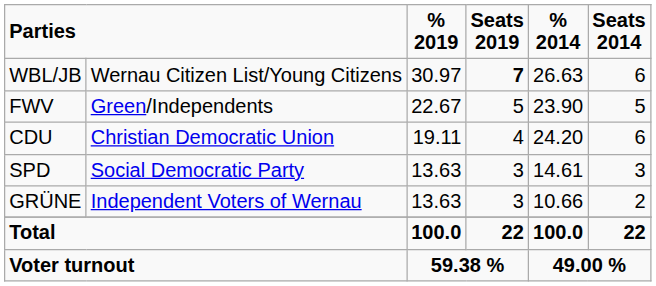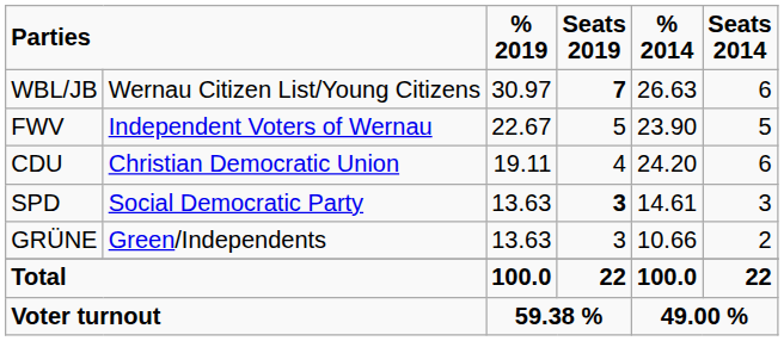FWV | column 2: Green/Independents -> Independent Voters of Wernau
SPD | Seats 2019: normal -> bold
GRÜNE | column 2: Independent Voters of Wernau -> Green/Independents
